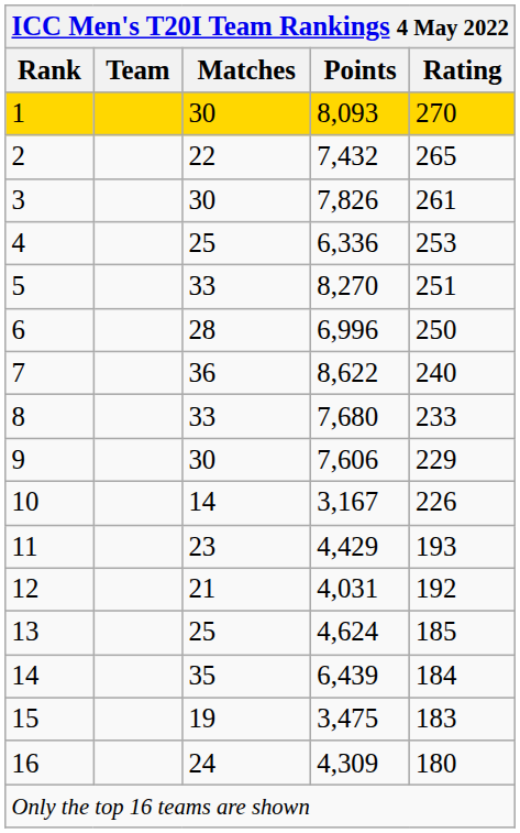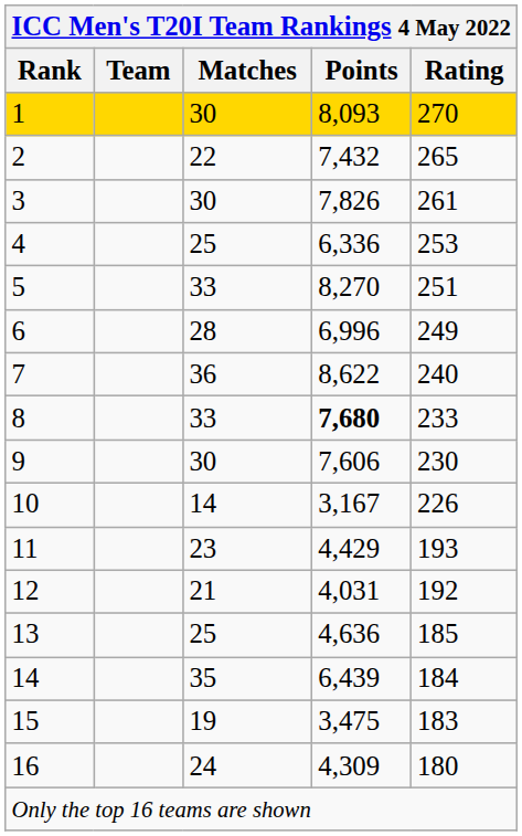6 | Rating: 250 -> 249
8 | Points: normal -> bold
9 | Rating: 229 -> 230
13 | Points: 4,624 -> 4,636
